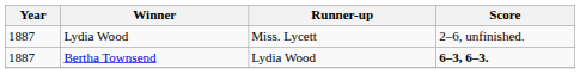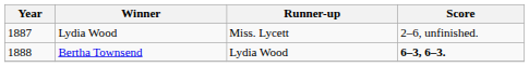Bertha Townsend | Year: 1887 -> 1888
